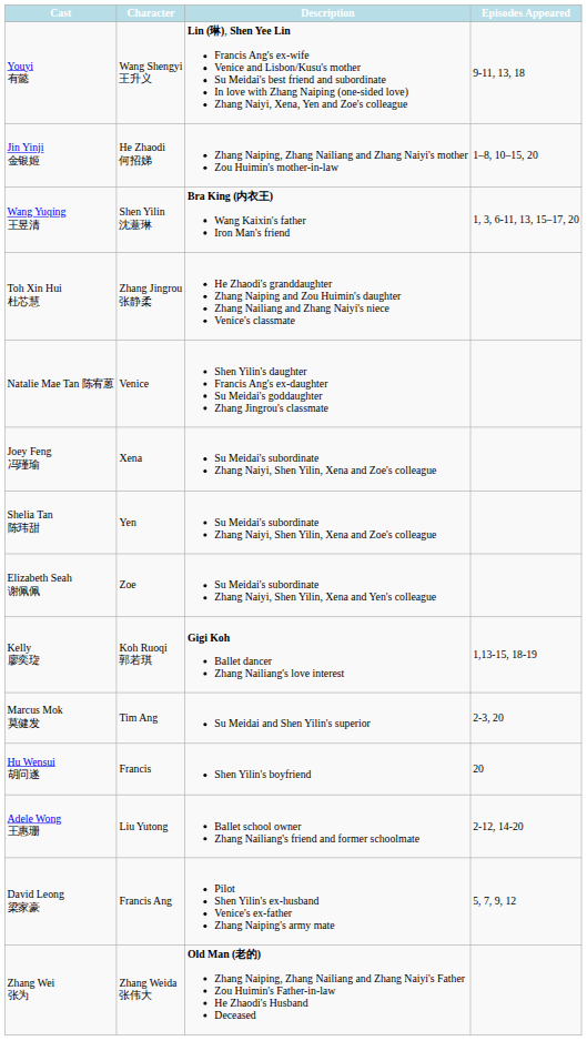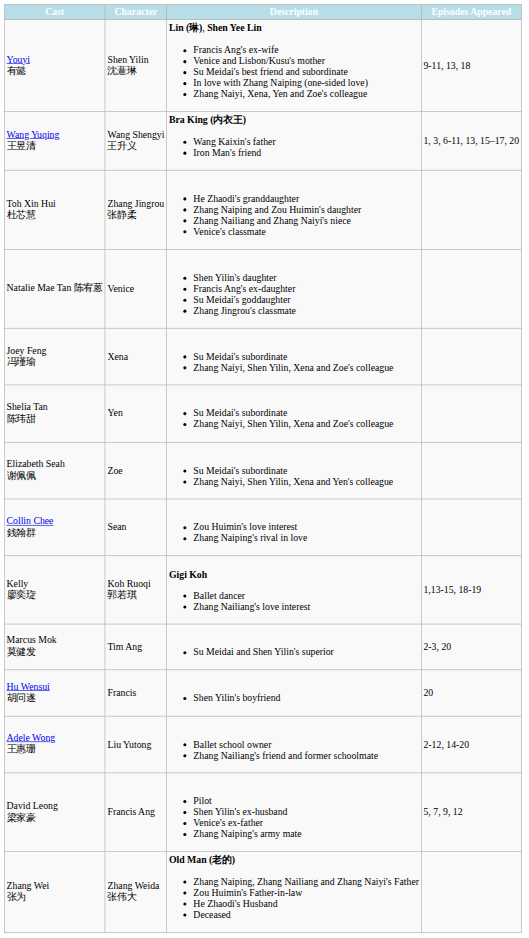Youyi 有懿 | Character: Wang Shengyi 王升义 -> Shen Yilin 沈薏琳
- row: Jin Yinji 金银姬 | He Zhaodi 何招娣 | Zhang Naiping, Zhang Nailiang and Zhang Naiyi's mother Zou Huimin's mother-in-law | 1–8, 10–15, 20
Wang Yuqing 王昱清 | Character: Shen Yilin 沈薏琳 -> Wang Shengyi 王升义
+ row: Collin Chee 銭翰群 | Sean | Zou Huimin's love interest Zhang Naiping's rival in love
